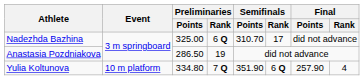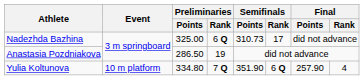Nadezhda Bazhina | Semifinals / Points: 310.70 -> 310.73
